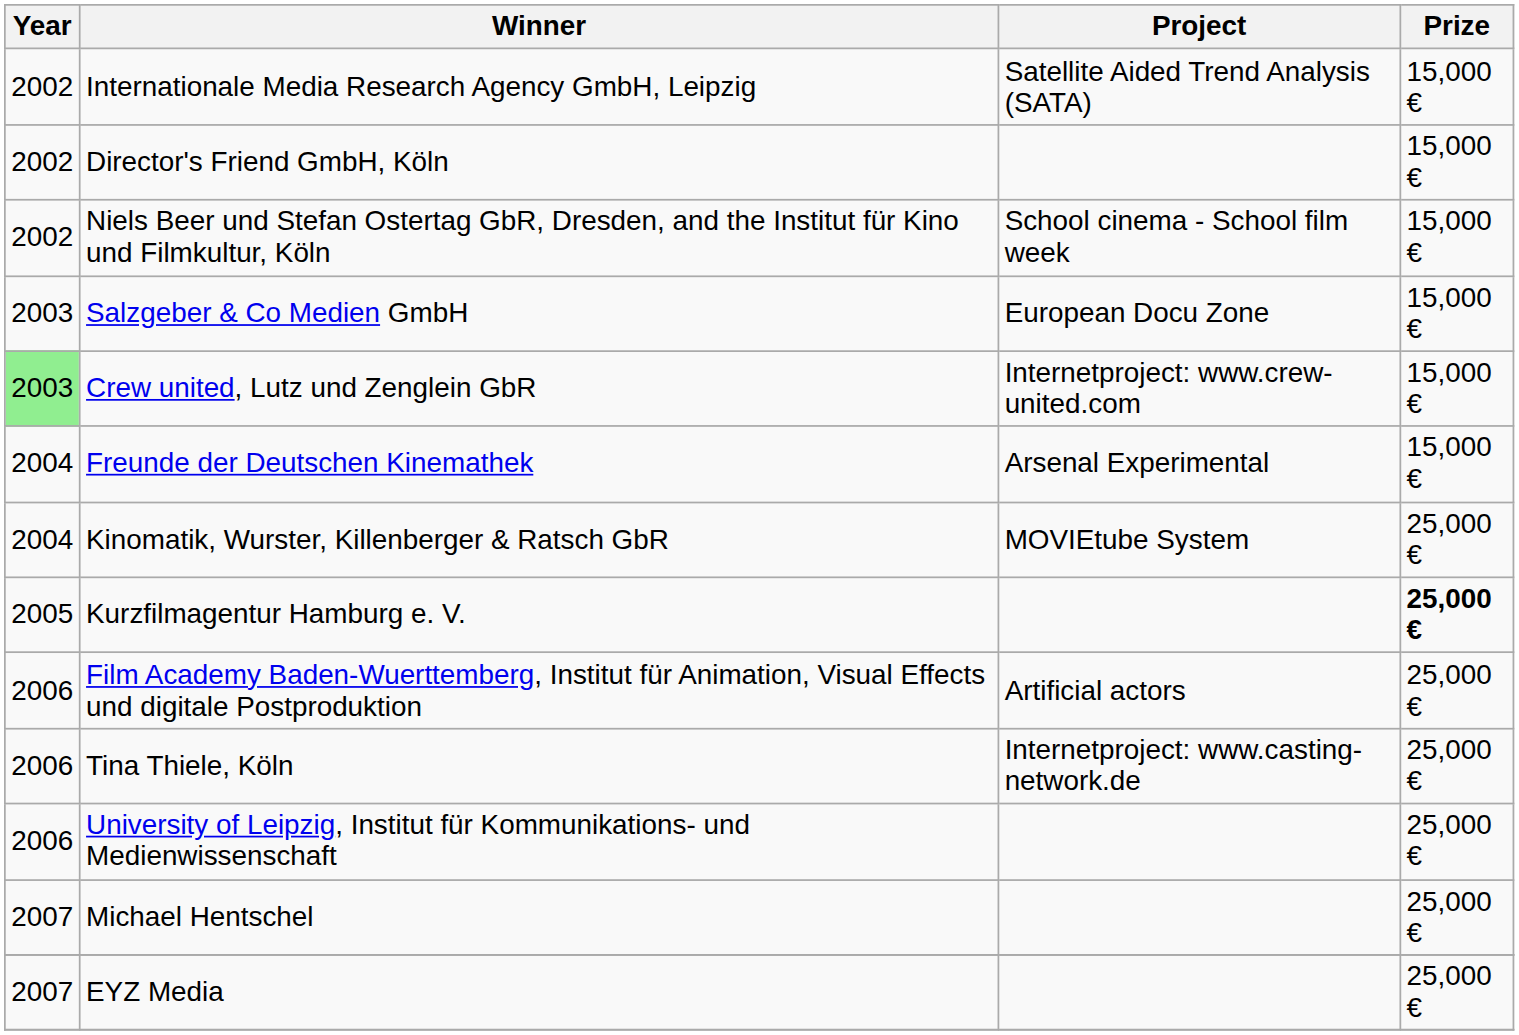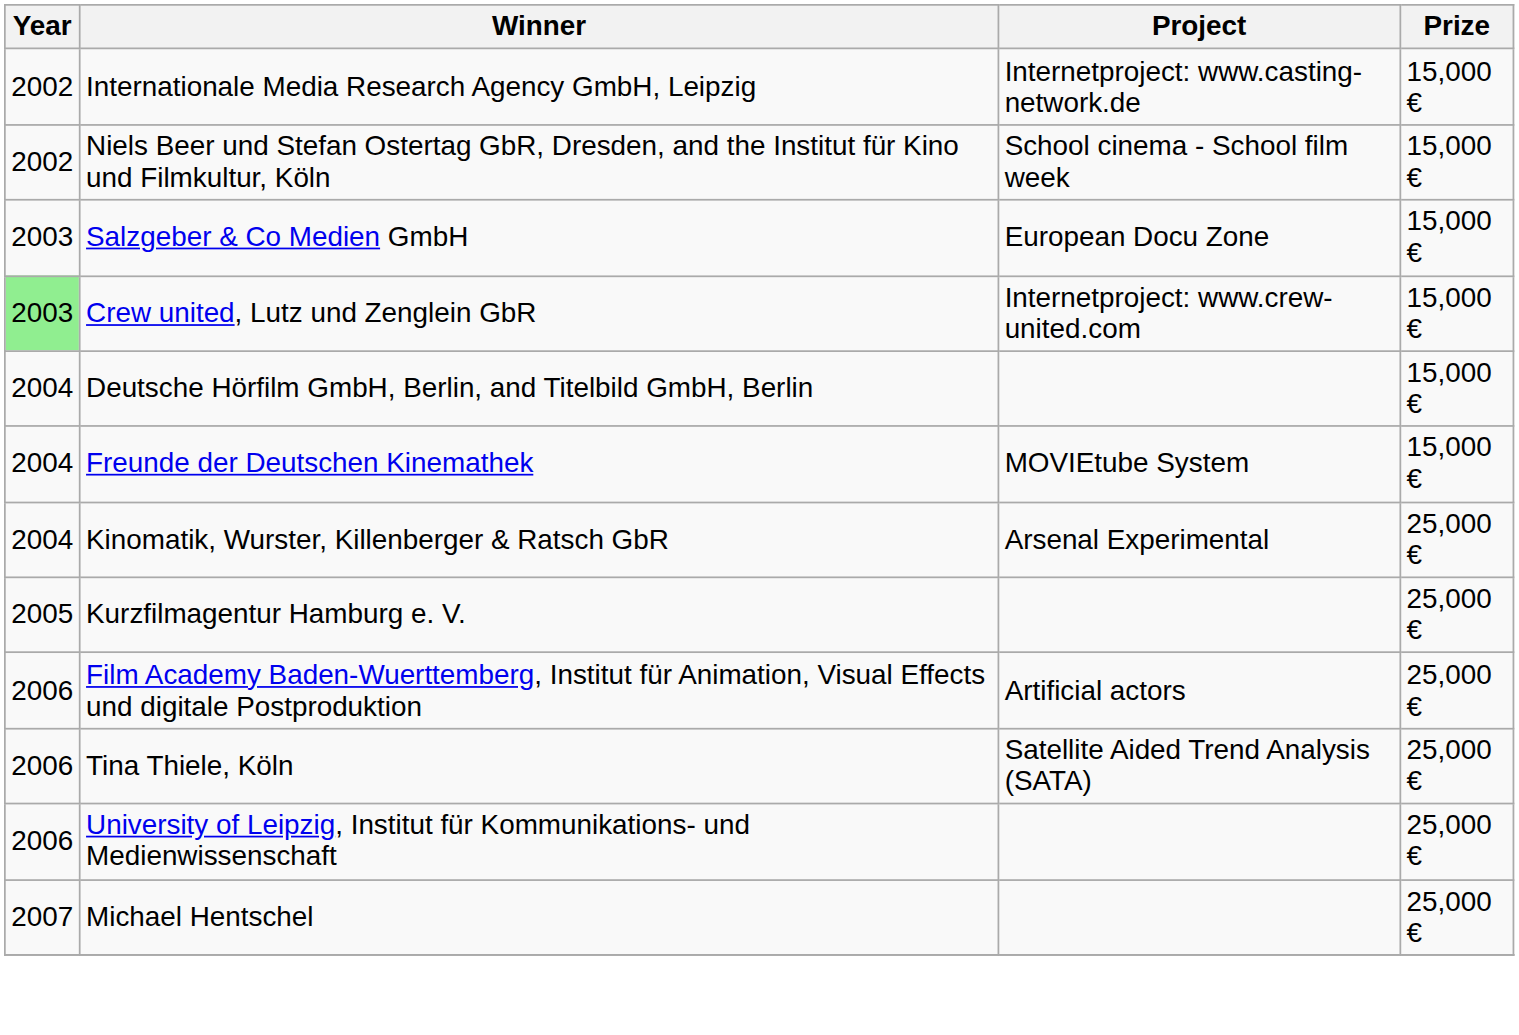Internationale Media Research Agency GmbH, Leipzig | Project: Satellite Aided Trend Analysis (SATA) -> Internetproject: www.casting-network.de
- row: 2002 | Director's Friend GmbH, Köln | 15,000 €
+ row: 2004 | Deutsche Hörfilm GmbH, Berlin, and Titelbild GmbH, Berlin | 15,000 €
Freunde der Deutschen Kinemathek | Project: Arsenal Experimental -> MOVIEtube System
Kinomatik, Wurster, Killenberger & Ratsch GbR | Project: MOVIEtube System -> Arsenal Experimental
Kurzfilmagentur Hamburg e. V. | Prize: bold -> normal
Tina Thiele, Köln | Project: Internetproject: www.casting-network.de -> Satellite Aided Trend Analysis (SATA)
- row: 2007 | EYZ Media | 25,000 €
